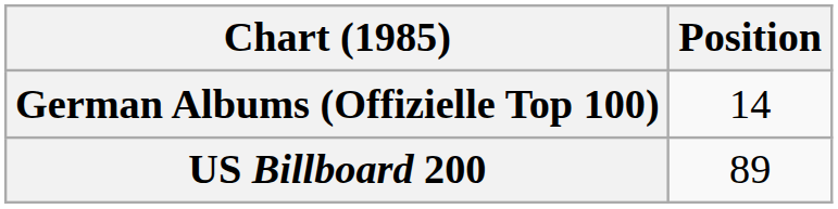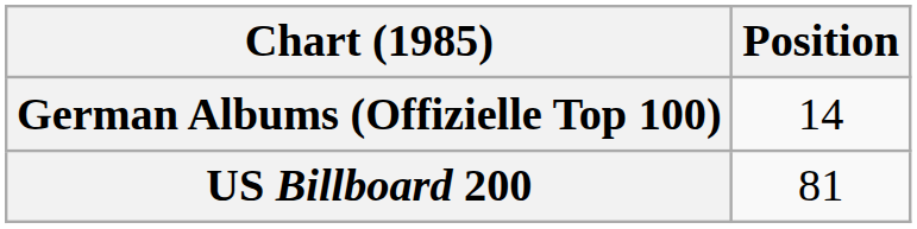US Billboard 200 | Position: 89 -> 81
